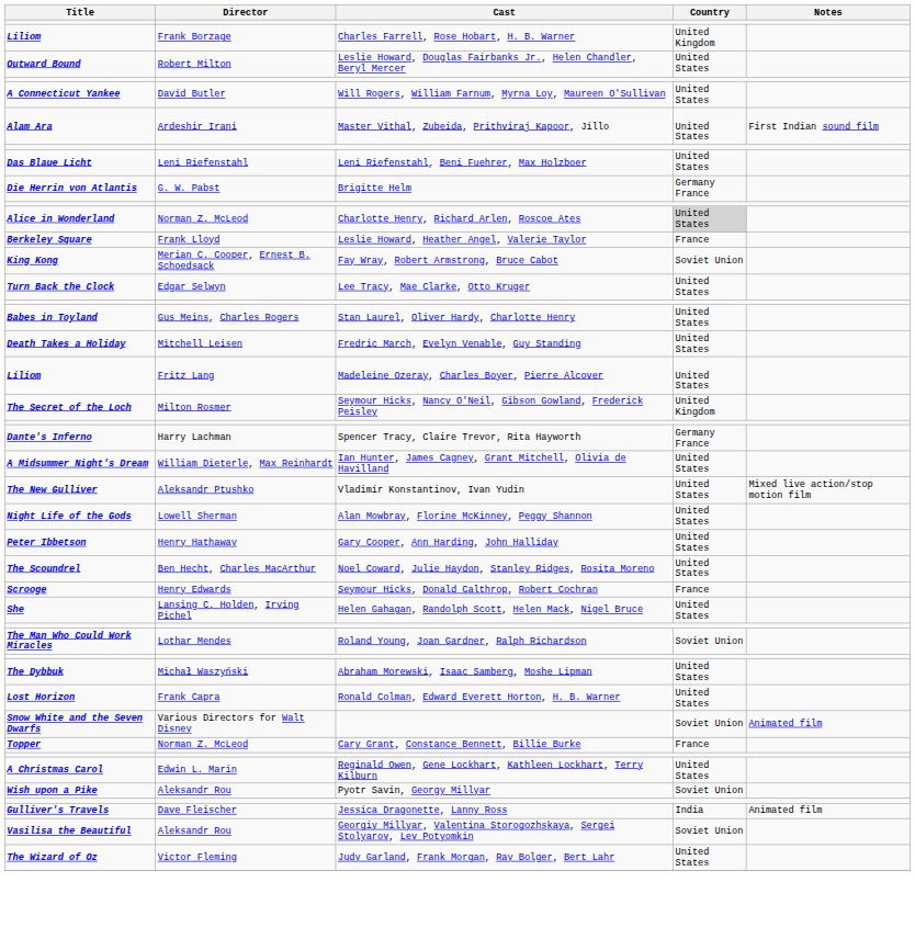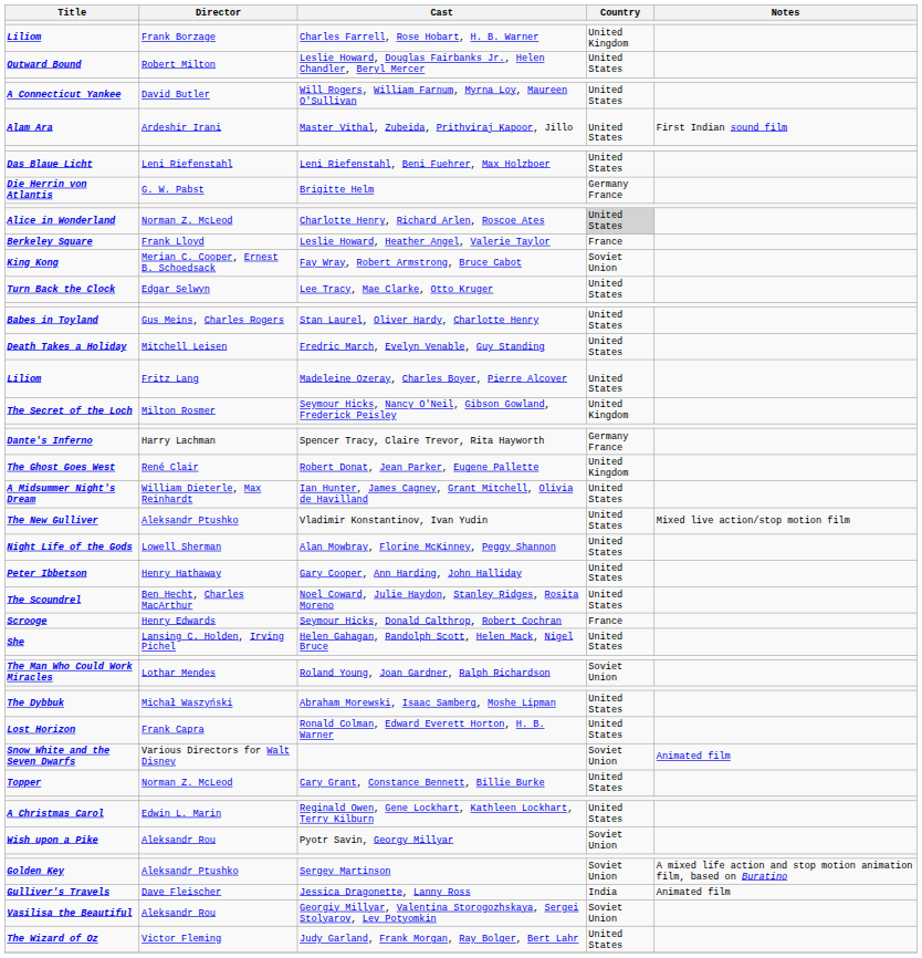+ row: The Ghost Goes West | René Clair | Robert Donat, Jean Parker, Eugene Pallette | United Kingdom
Topper | Country: France -> United States
+ row: Golden Key | Aleksandr Ptushko | Sergey Martinson | Soviet Union | A mixed life action and stop motion animation film, based on Buratino
